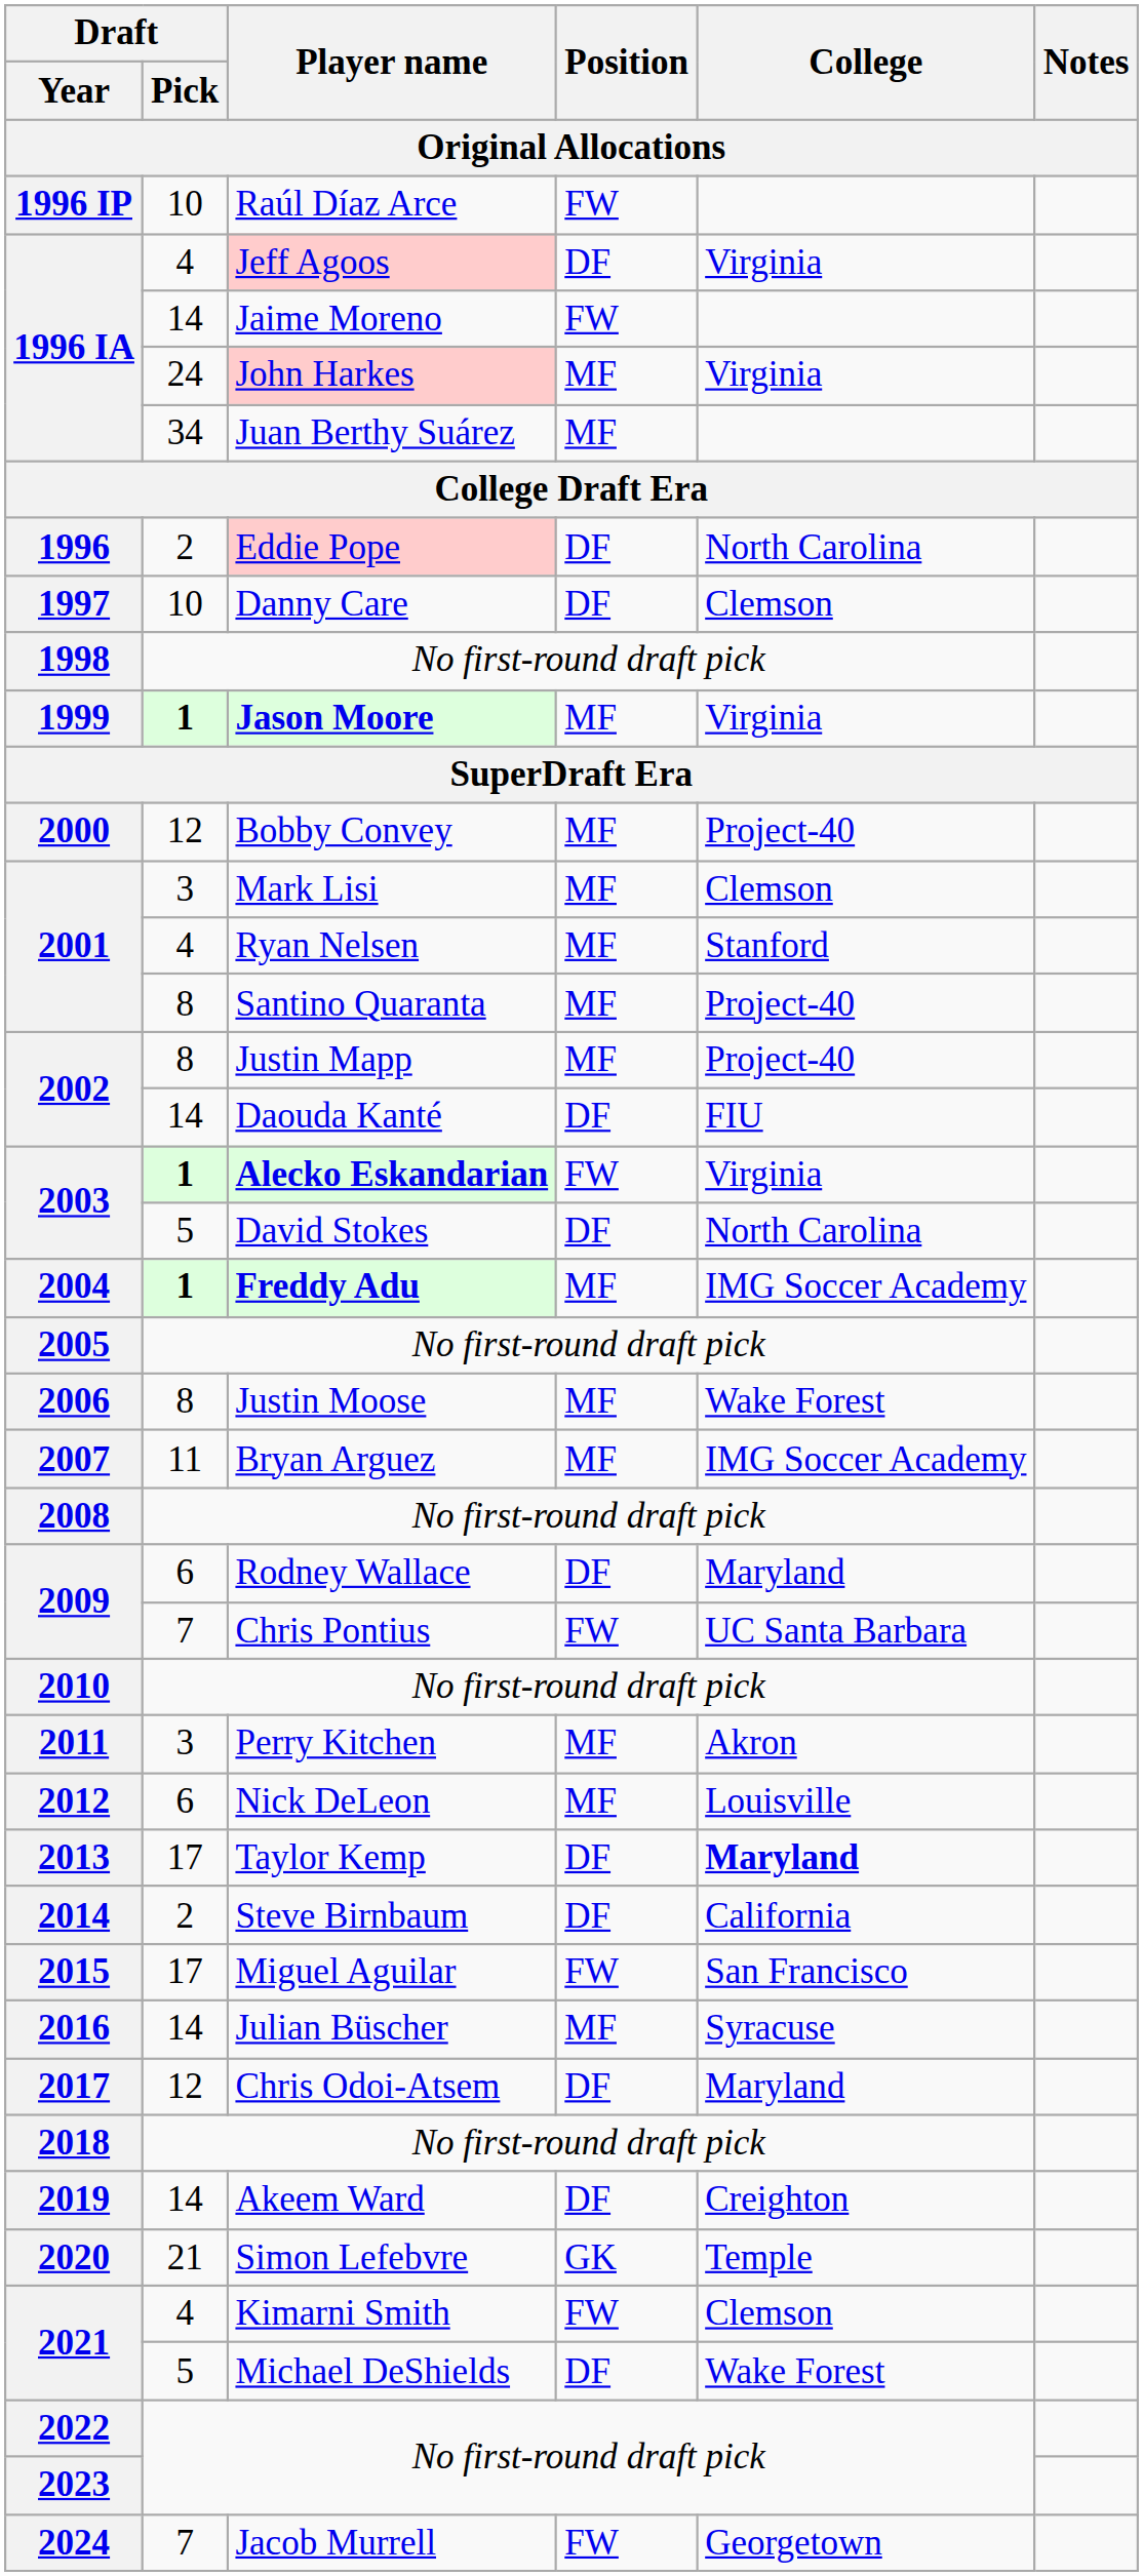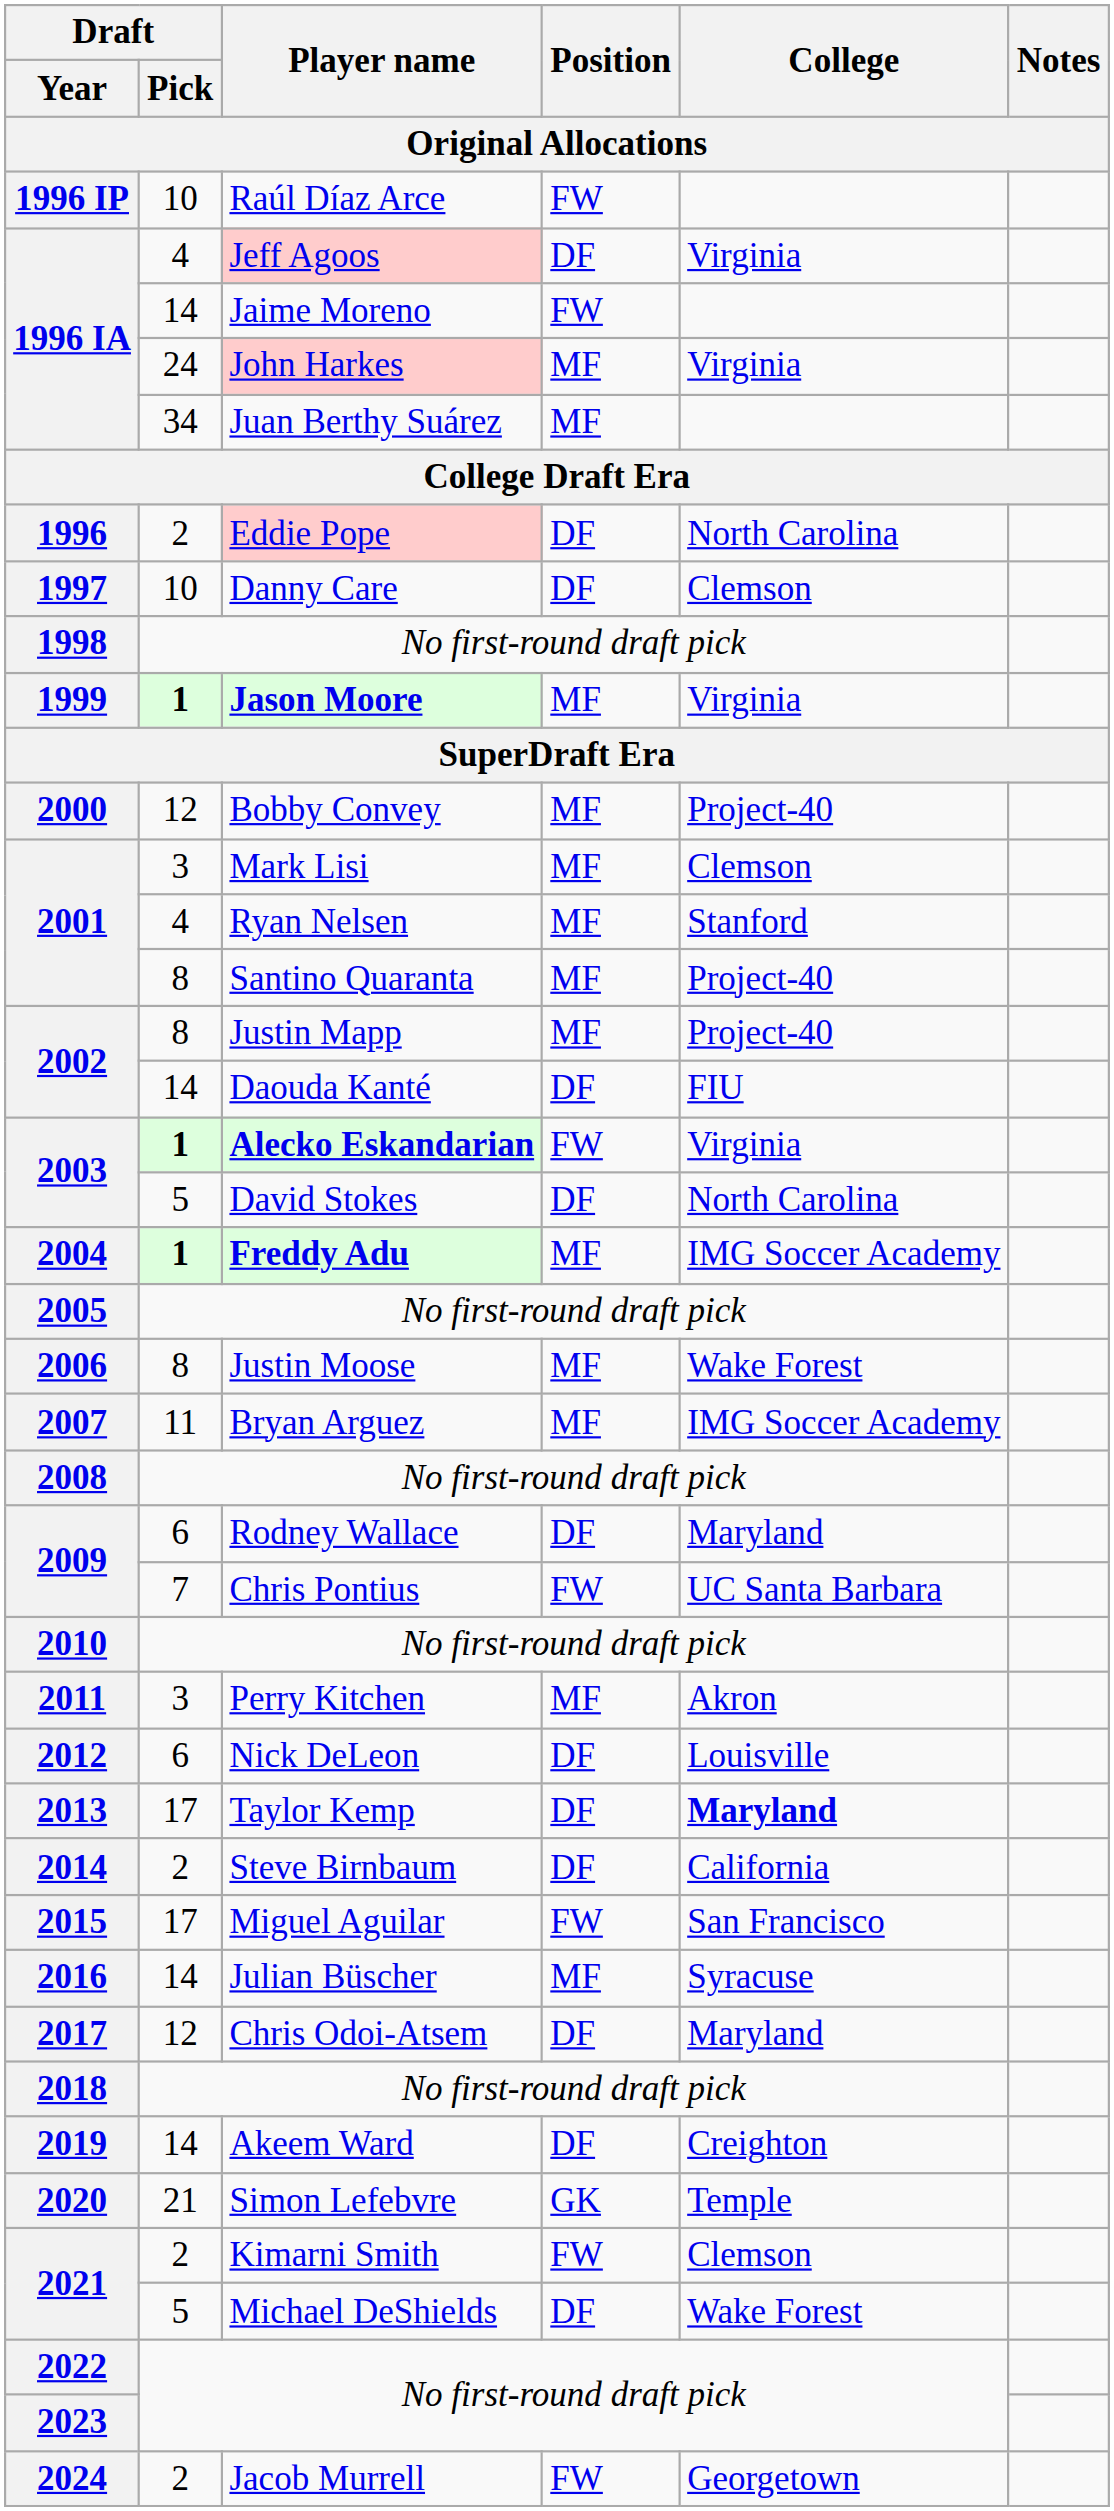Nick DeLeon | Position: MF -> DF
Kimarni Smith | Draft / Pick: 4 -> 2
Jacob Murrell | Draft / Pick: 7 -> 2
